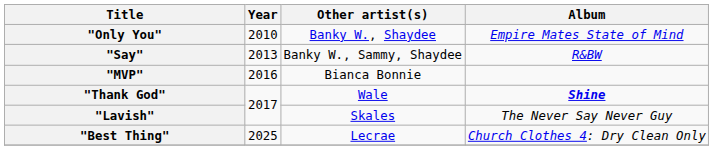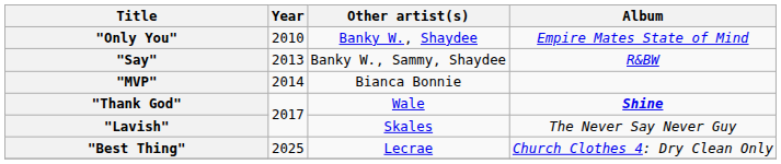"MVP" | Year: 2016 -> 2014
